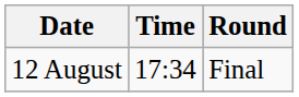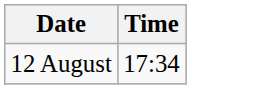- column: Round | Final
